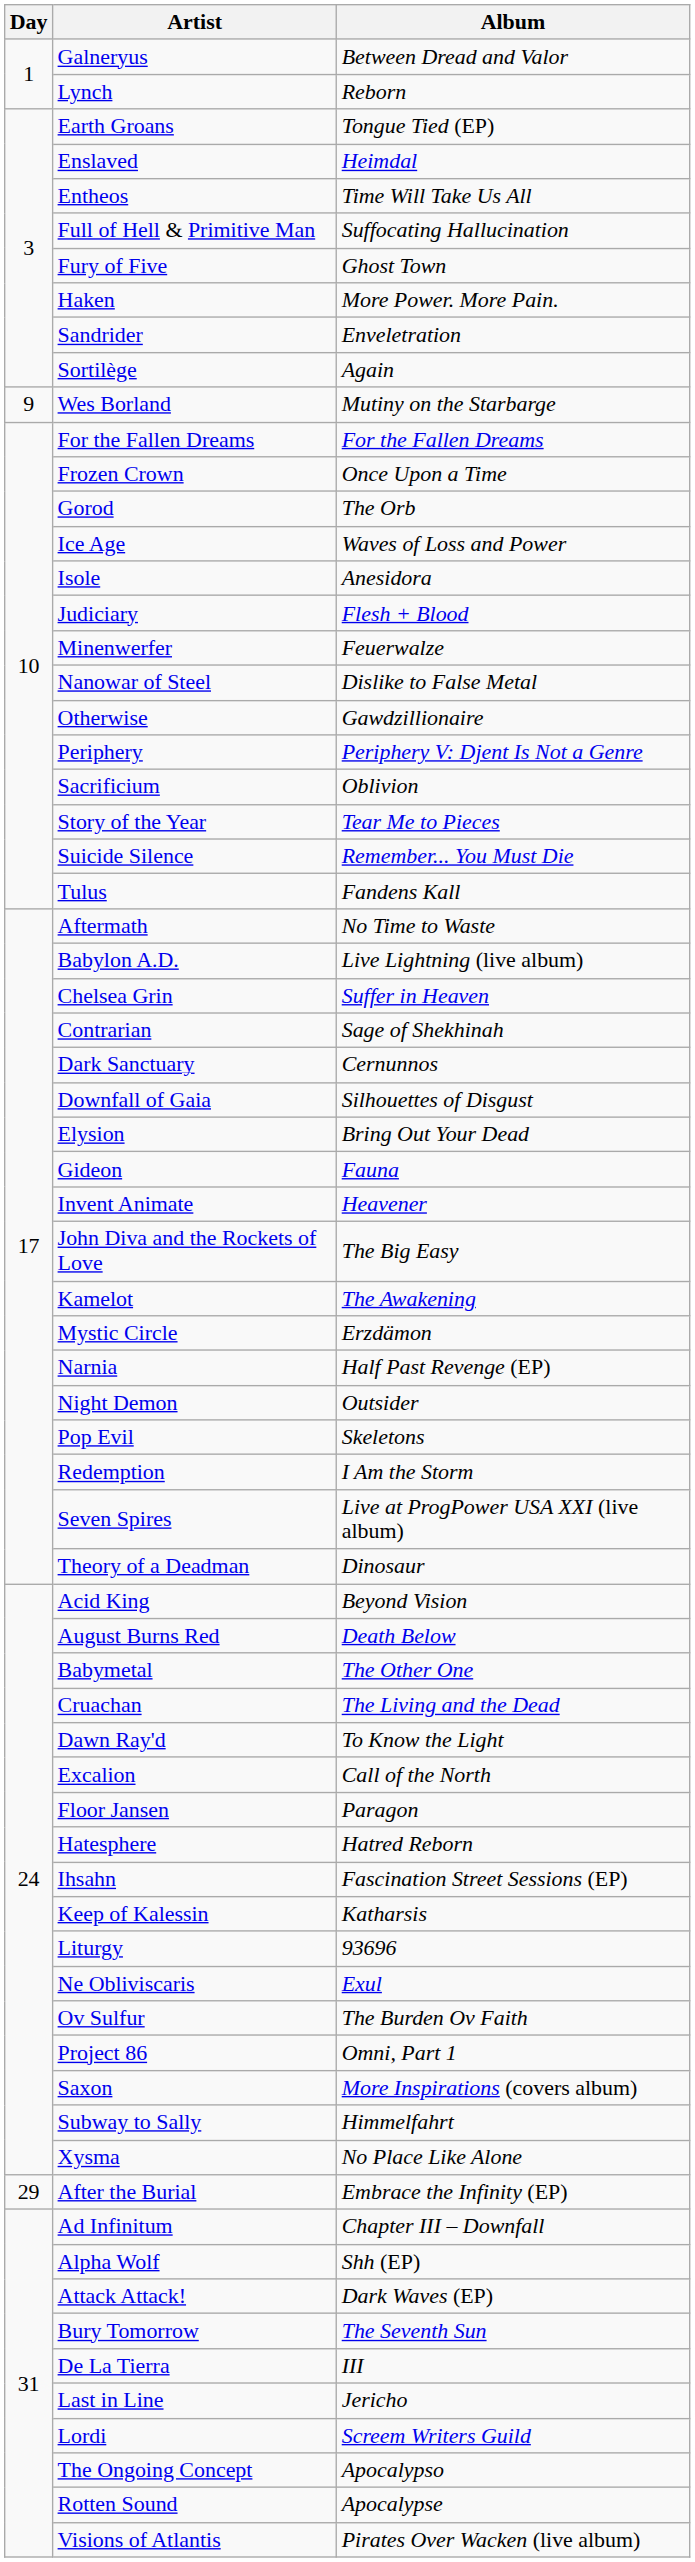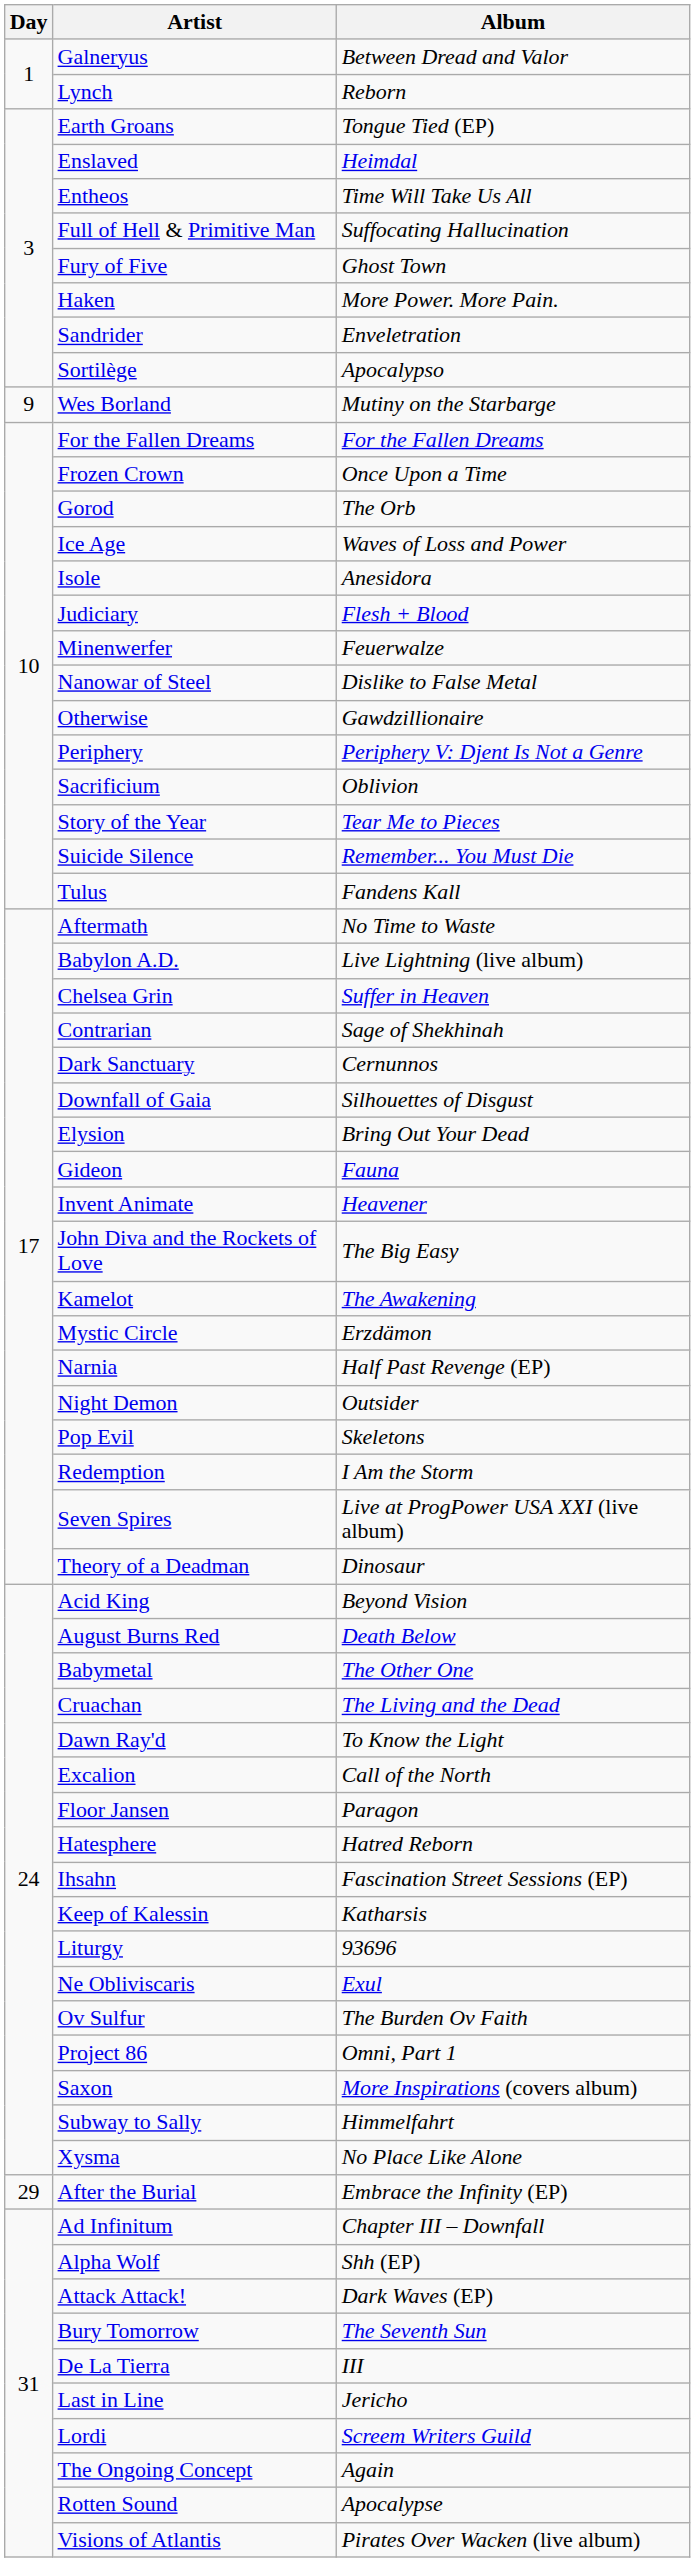Sortilège | Album: Again -> Apocalypso
The Ongoing Concept | Album: Apocalypso -> Again
